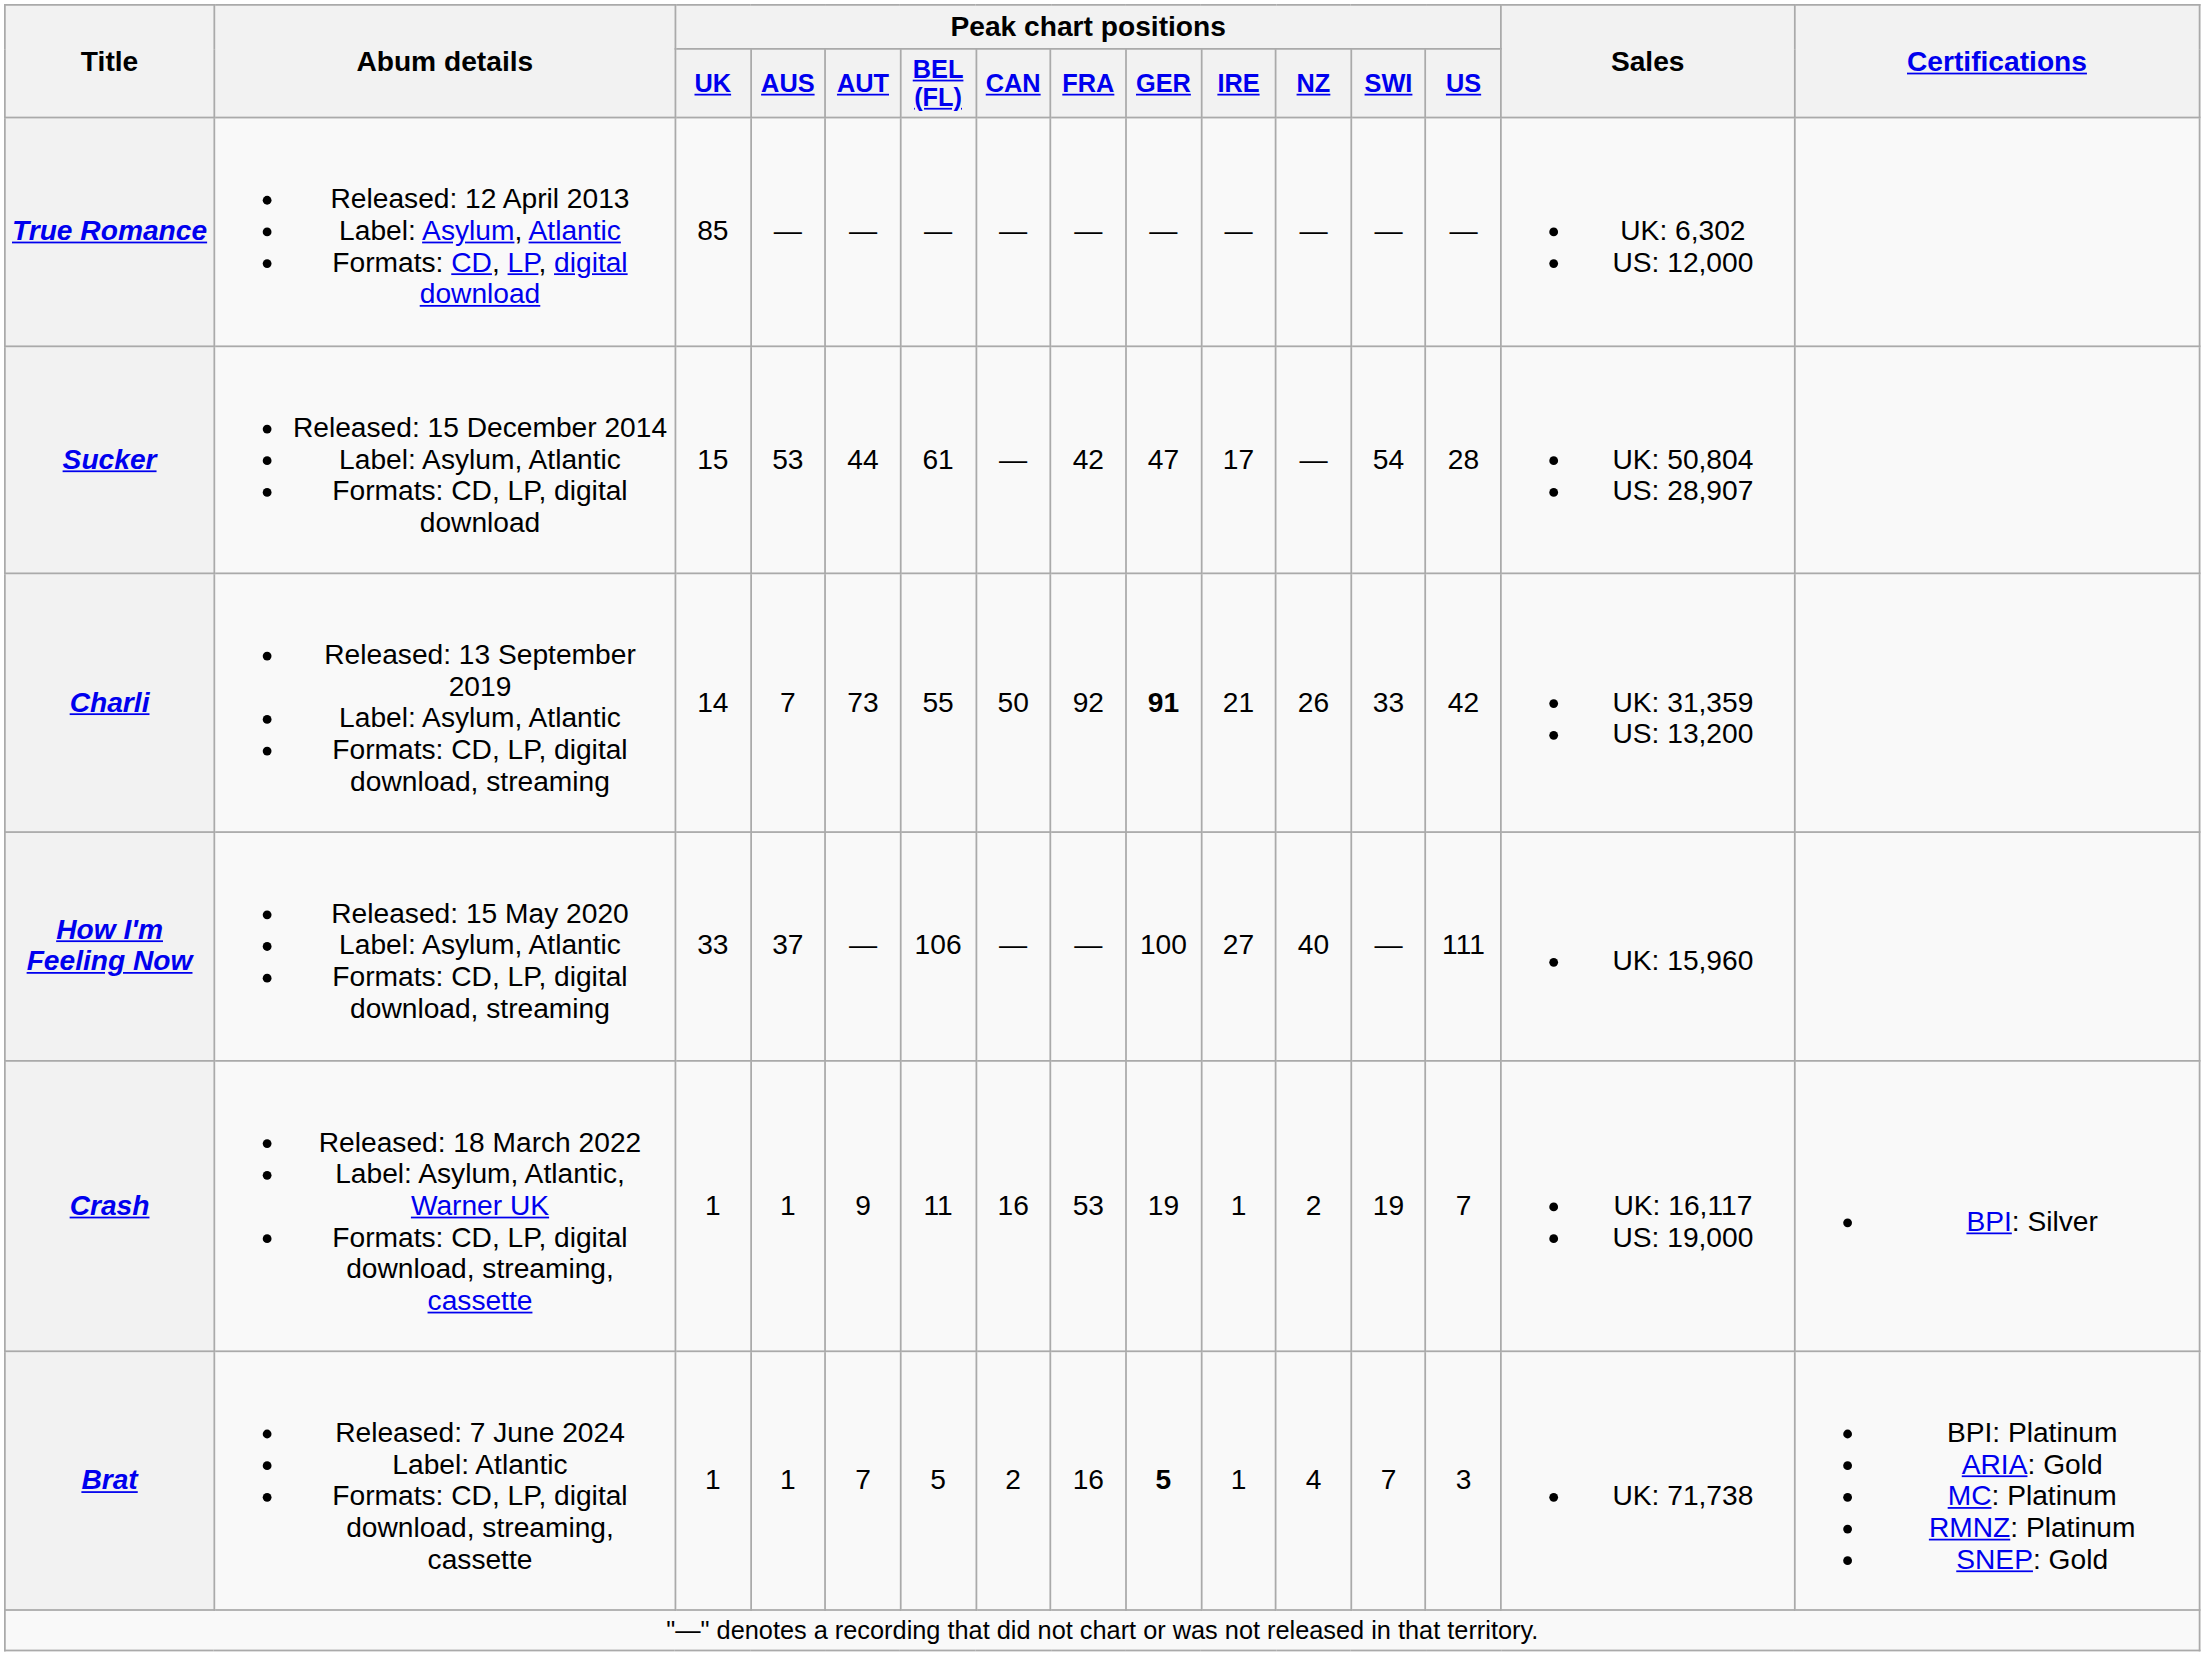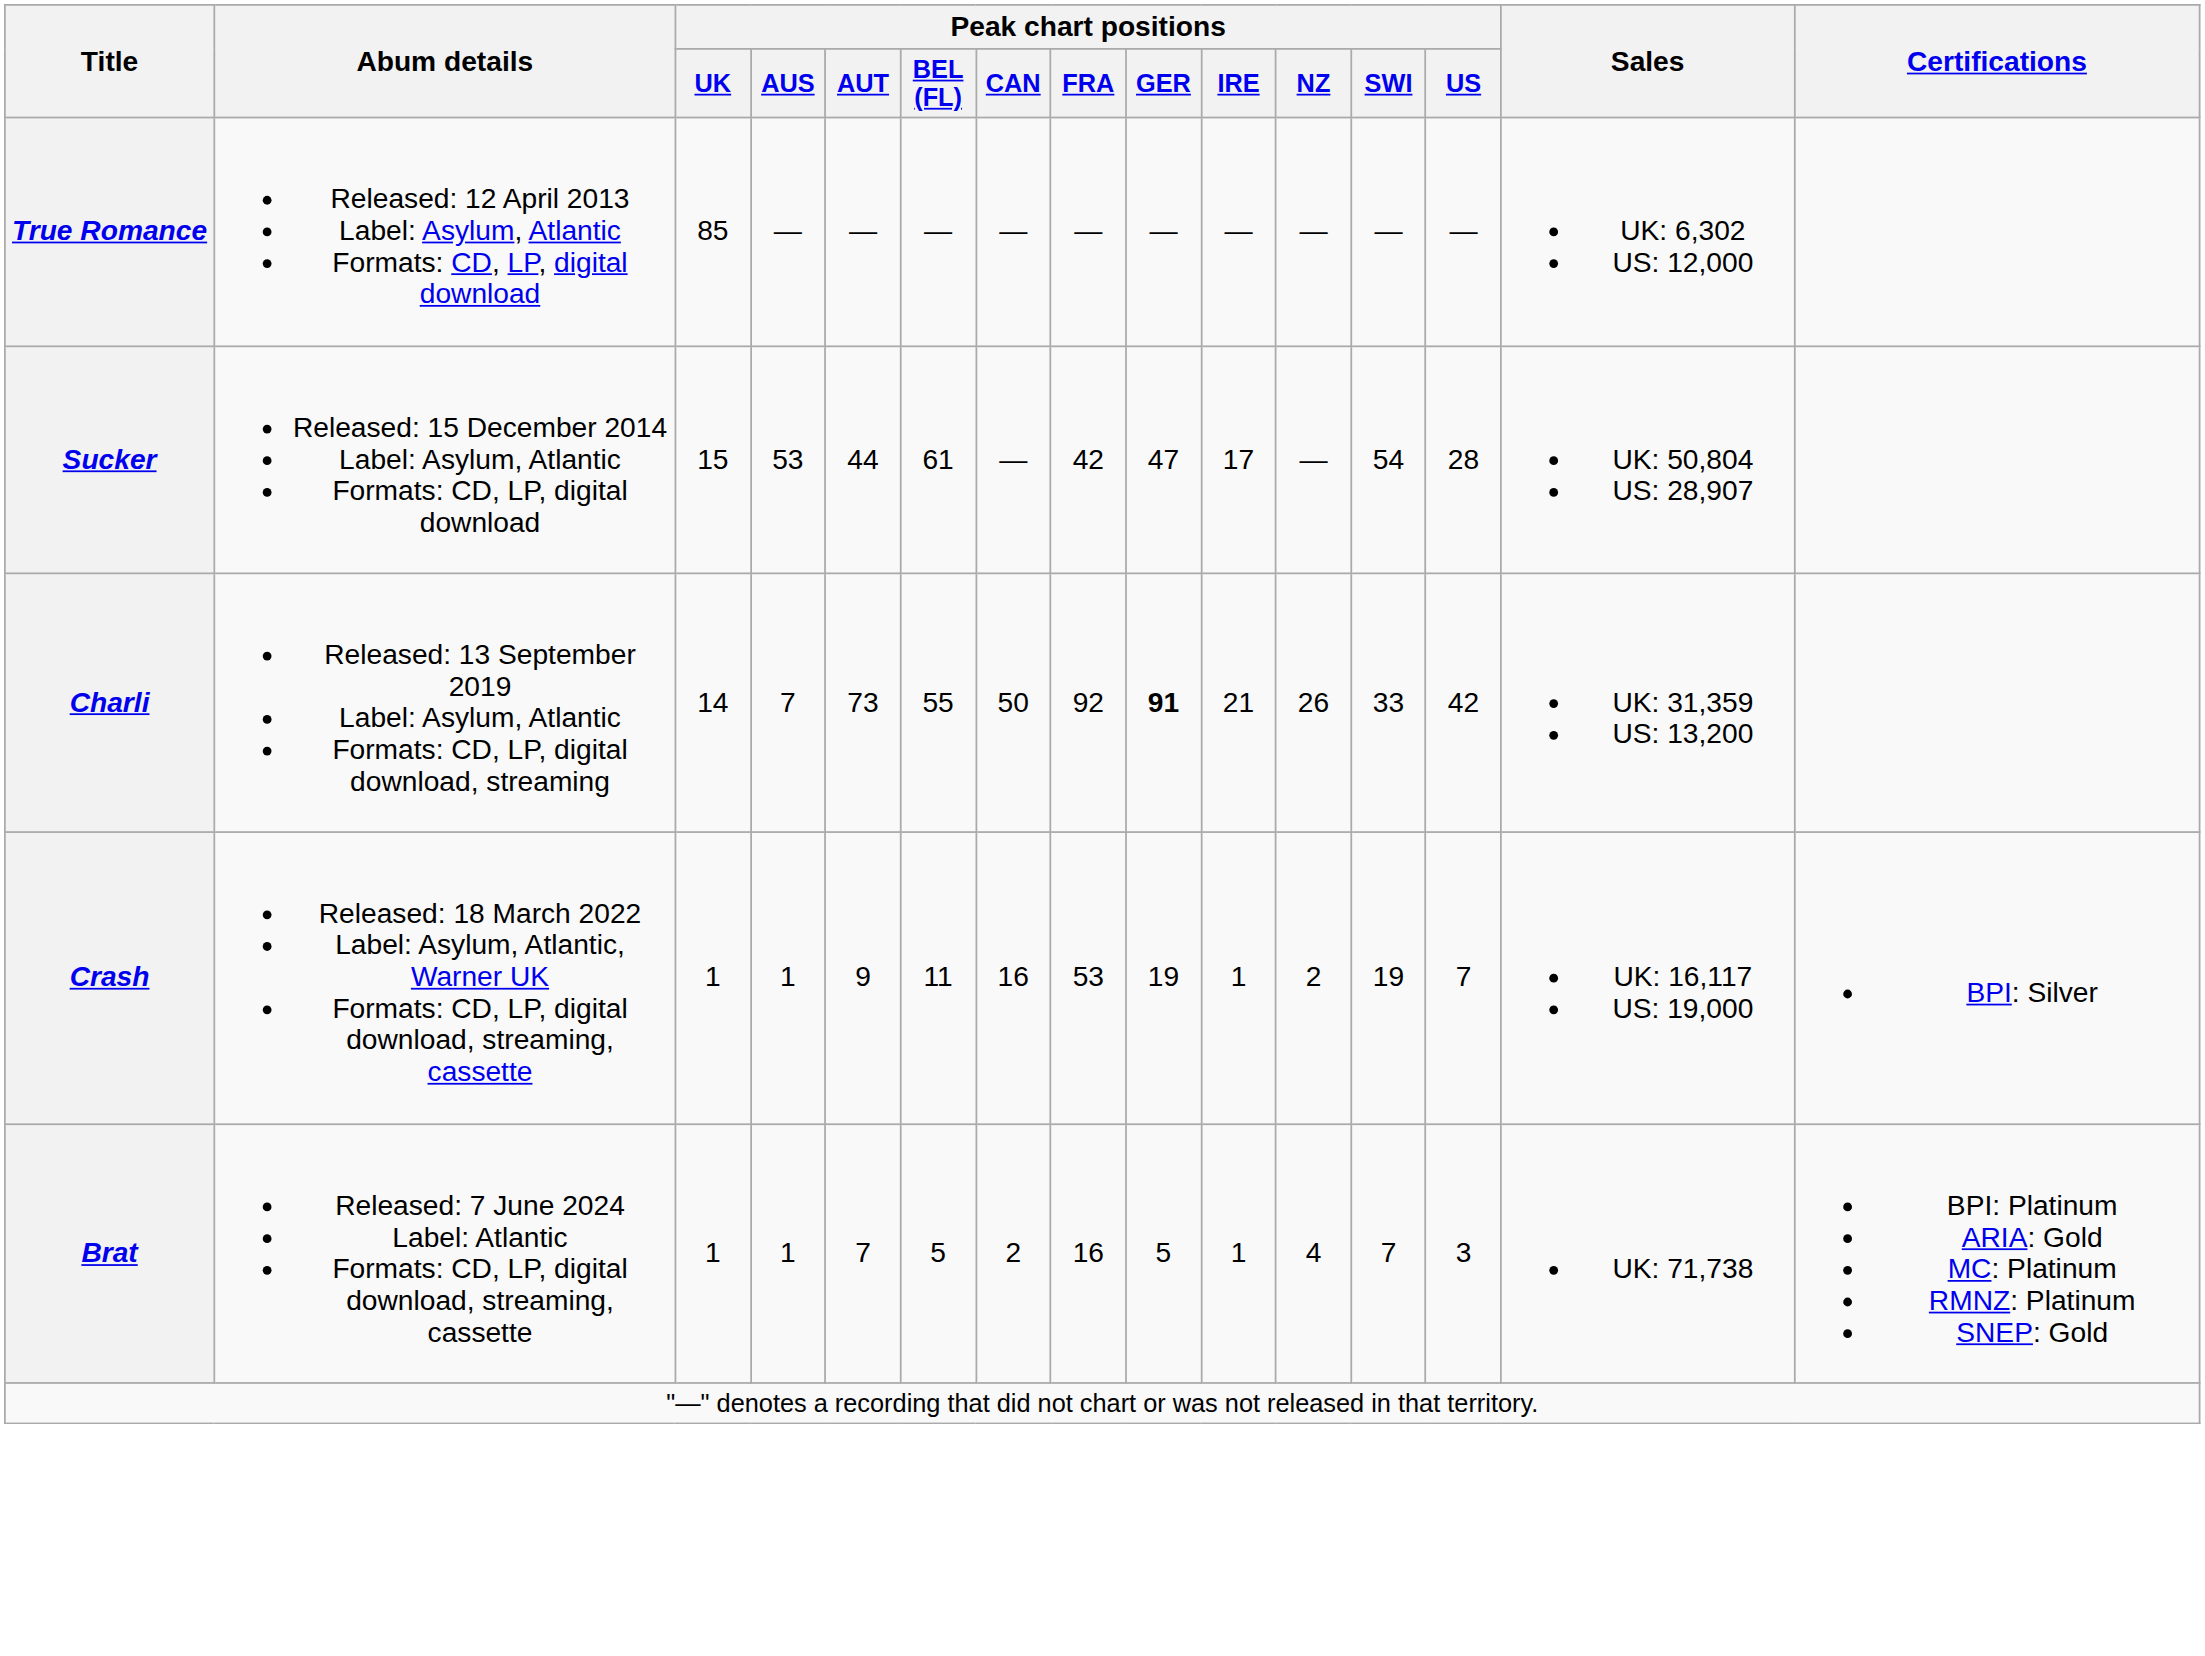- row: How I'm Feeling Now | Released: 15 May 2020 Label: Asylum, Atlantic Formats: CD, LP, digital download, streaming | 33 | 37 | — | 106 | — | — | 100 | 27 | 40 | — | 111 | UK: 15,960
Brat | Peak chart positions / GER: bold -> normal
